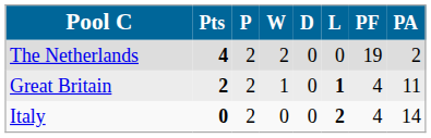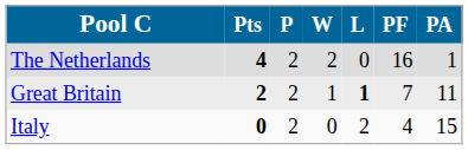- column: D | 0 | 0 | 0
The Netherlands | PF: 19 -> 16
The Netherlands | PA: 2 -> 1
Great Britain | PF: 4 -> 7
Italy | L: bold -> normal
Italy | PA: 14 -> 15
